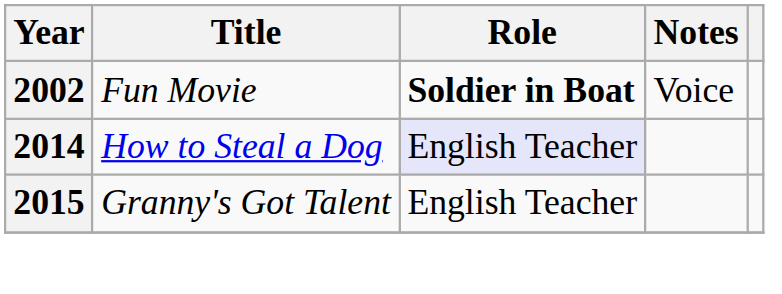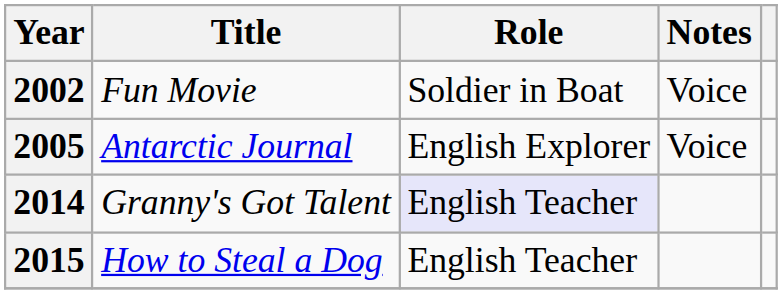2002 | Role: bold -> normal
+ row: 2005 | Antarctic Journal | English Explorer | Voice
2014 | Title: How to Steal a Dog -> Granny's Got Talent
2015 | Title: Granny's Got Talent -> How to Steal a Dog
